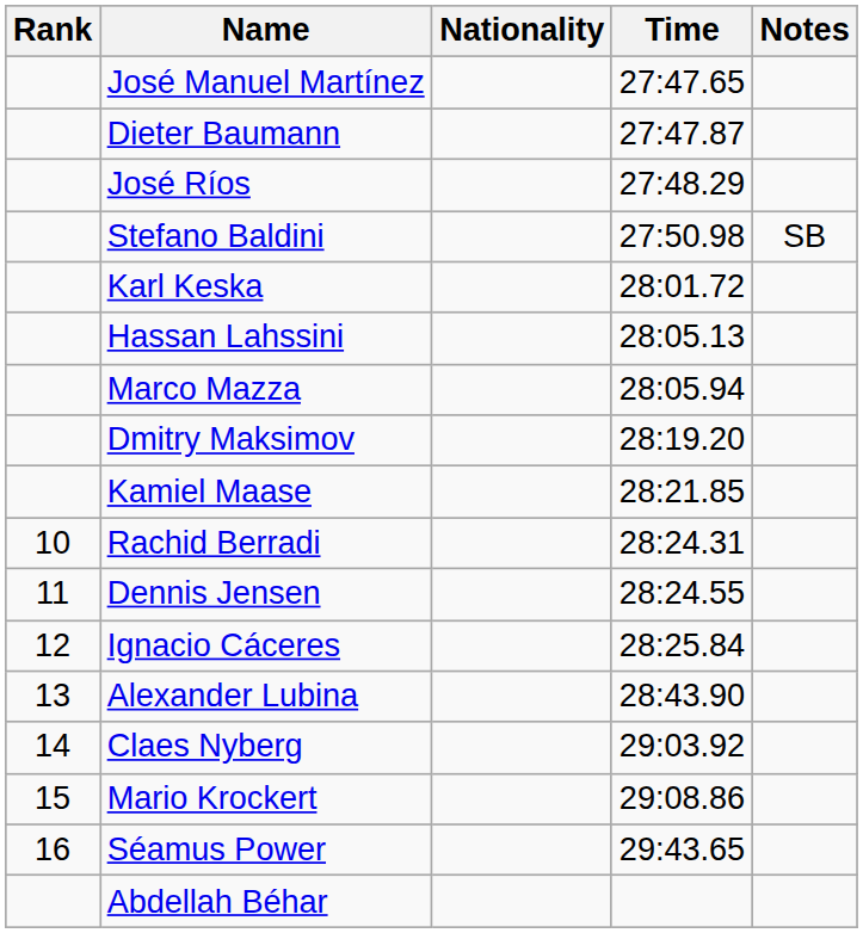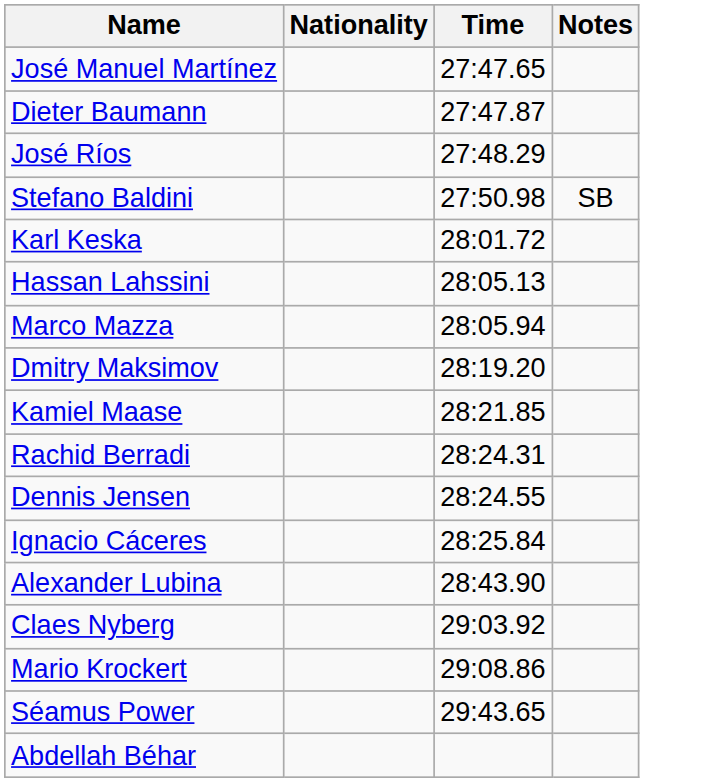- column: Rank | 10 | 11 | 12 | 13 | 14 | 15 | 16
